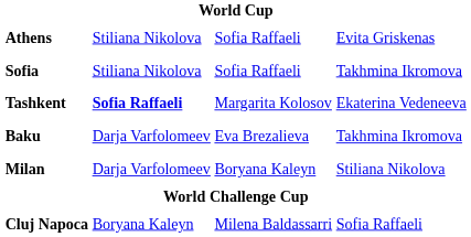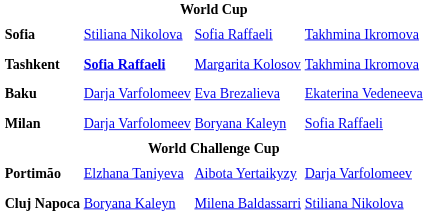- row: Athens | Stiliana Nikolova | Sofia Raffaeli | Evita Griskenas
Tashkent | column 4: Ekaterina Vedeneeva -> Takhmina Ikromova
Baku | column 4: Takhmina Ikromova -> Ekaterina Vedeneeva
Milan | column 4: Stiliana Nikolova -> Sofia Raffaeli
+ row: Portimão | Elzhana Taniyeva | Aibota Yertaikyzy | Darja Varfolomeev
Cluj Napoca | column 4: Sofia Raffaeli -> Stiliana Nikolova
